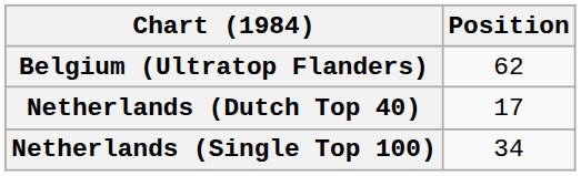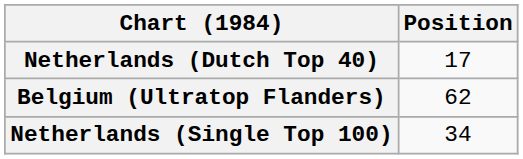rows swapped: Belgium (Ultratop Flanders) <-> Netherlands (Dutch Top 40)
